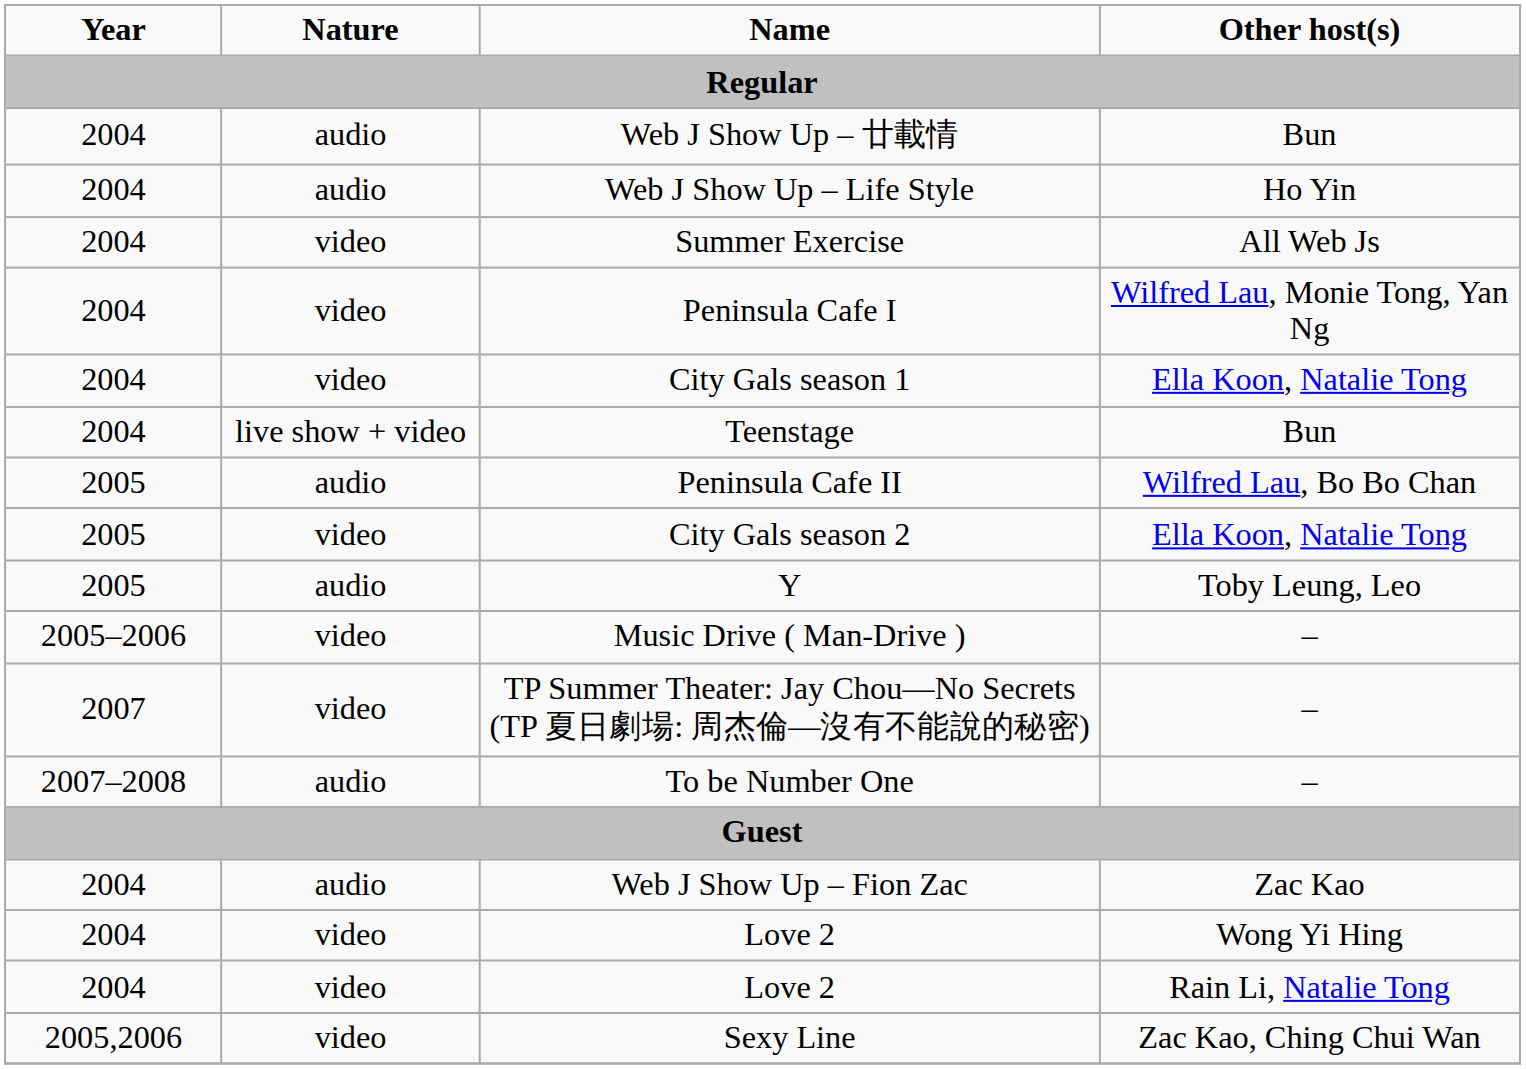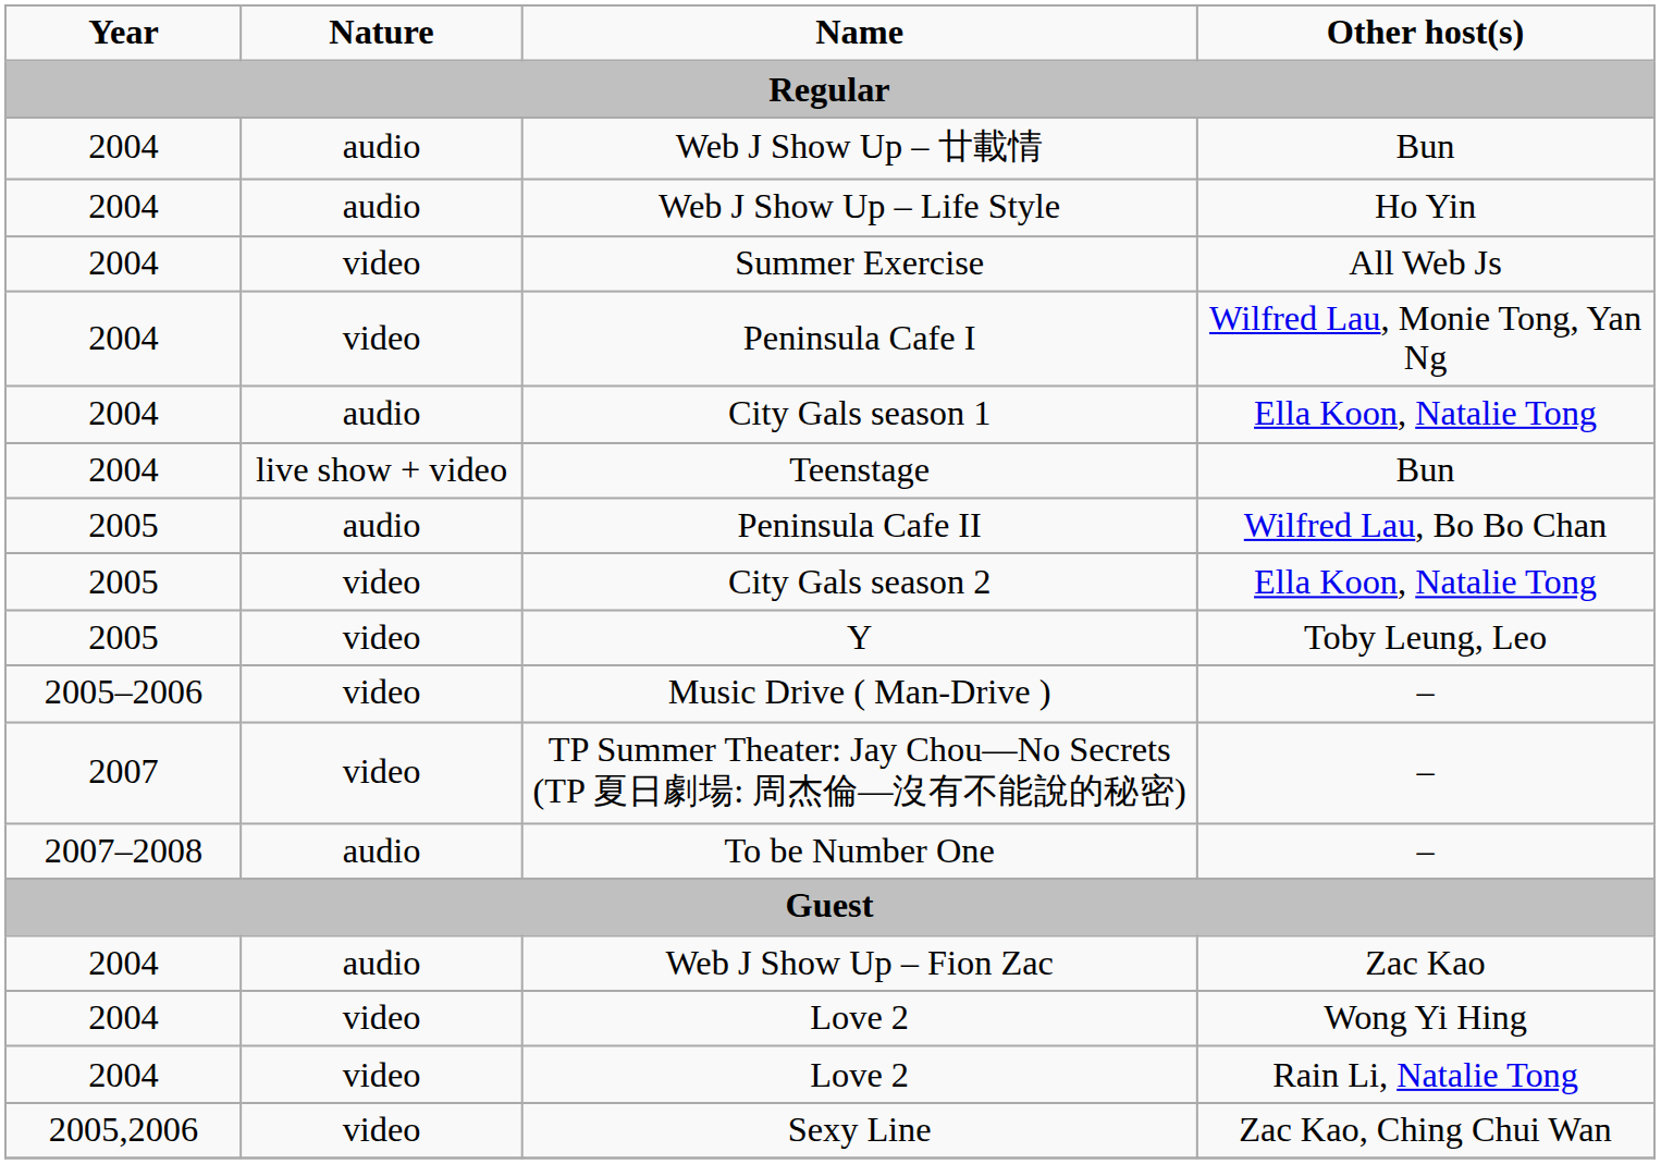City Gals season 1 | Nature: video -> audio
Y | Nature: audio -> video
